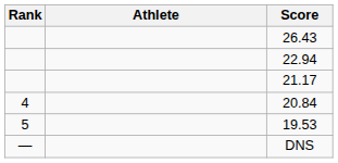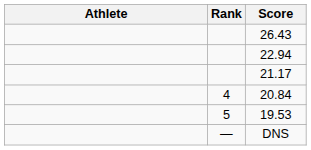columns swapped: Rank <-> Athlete
